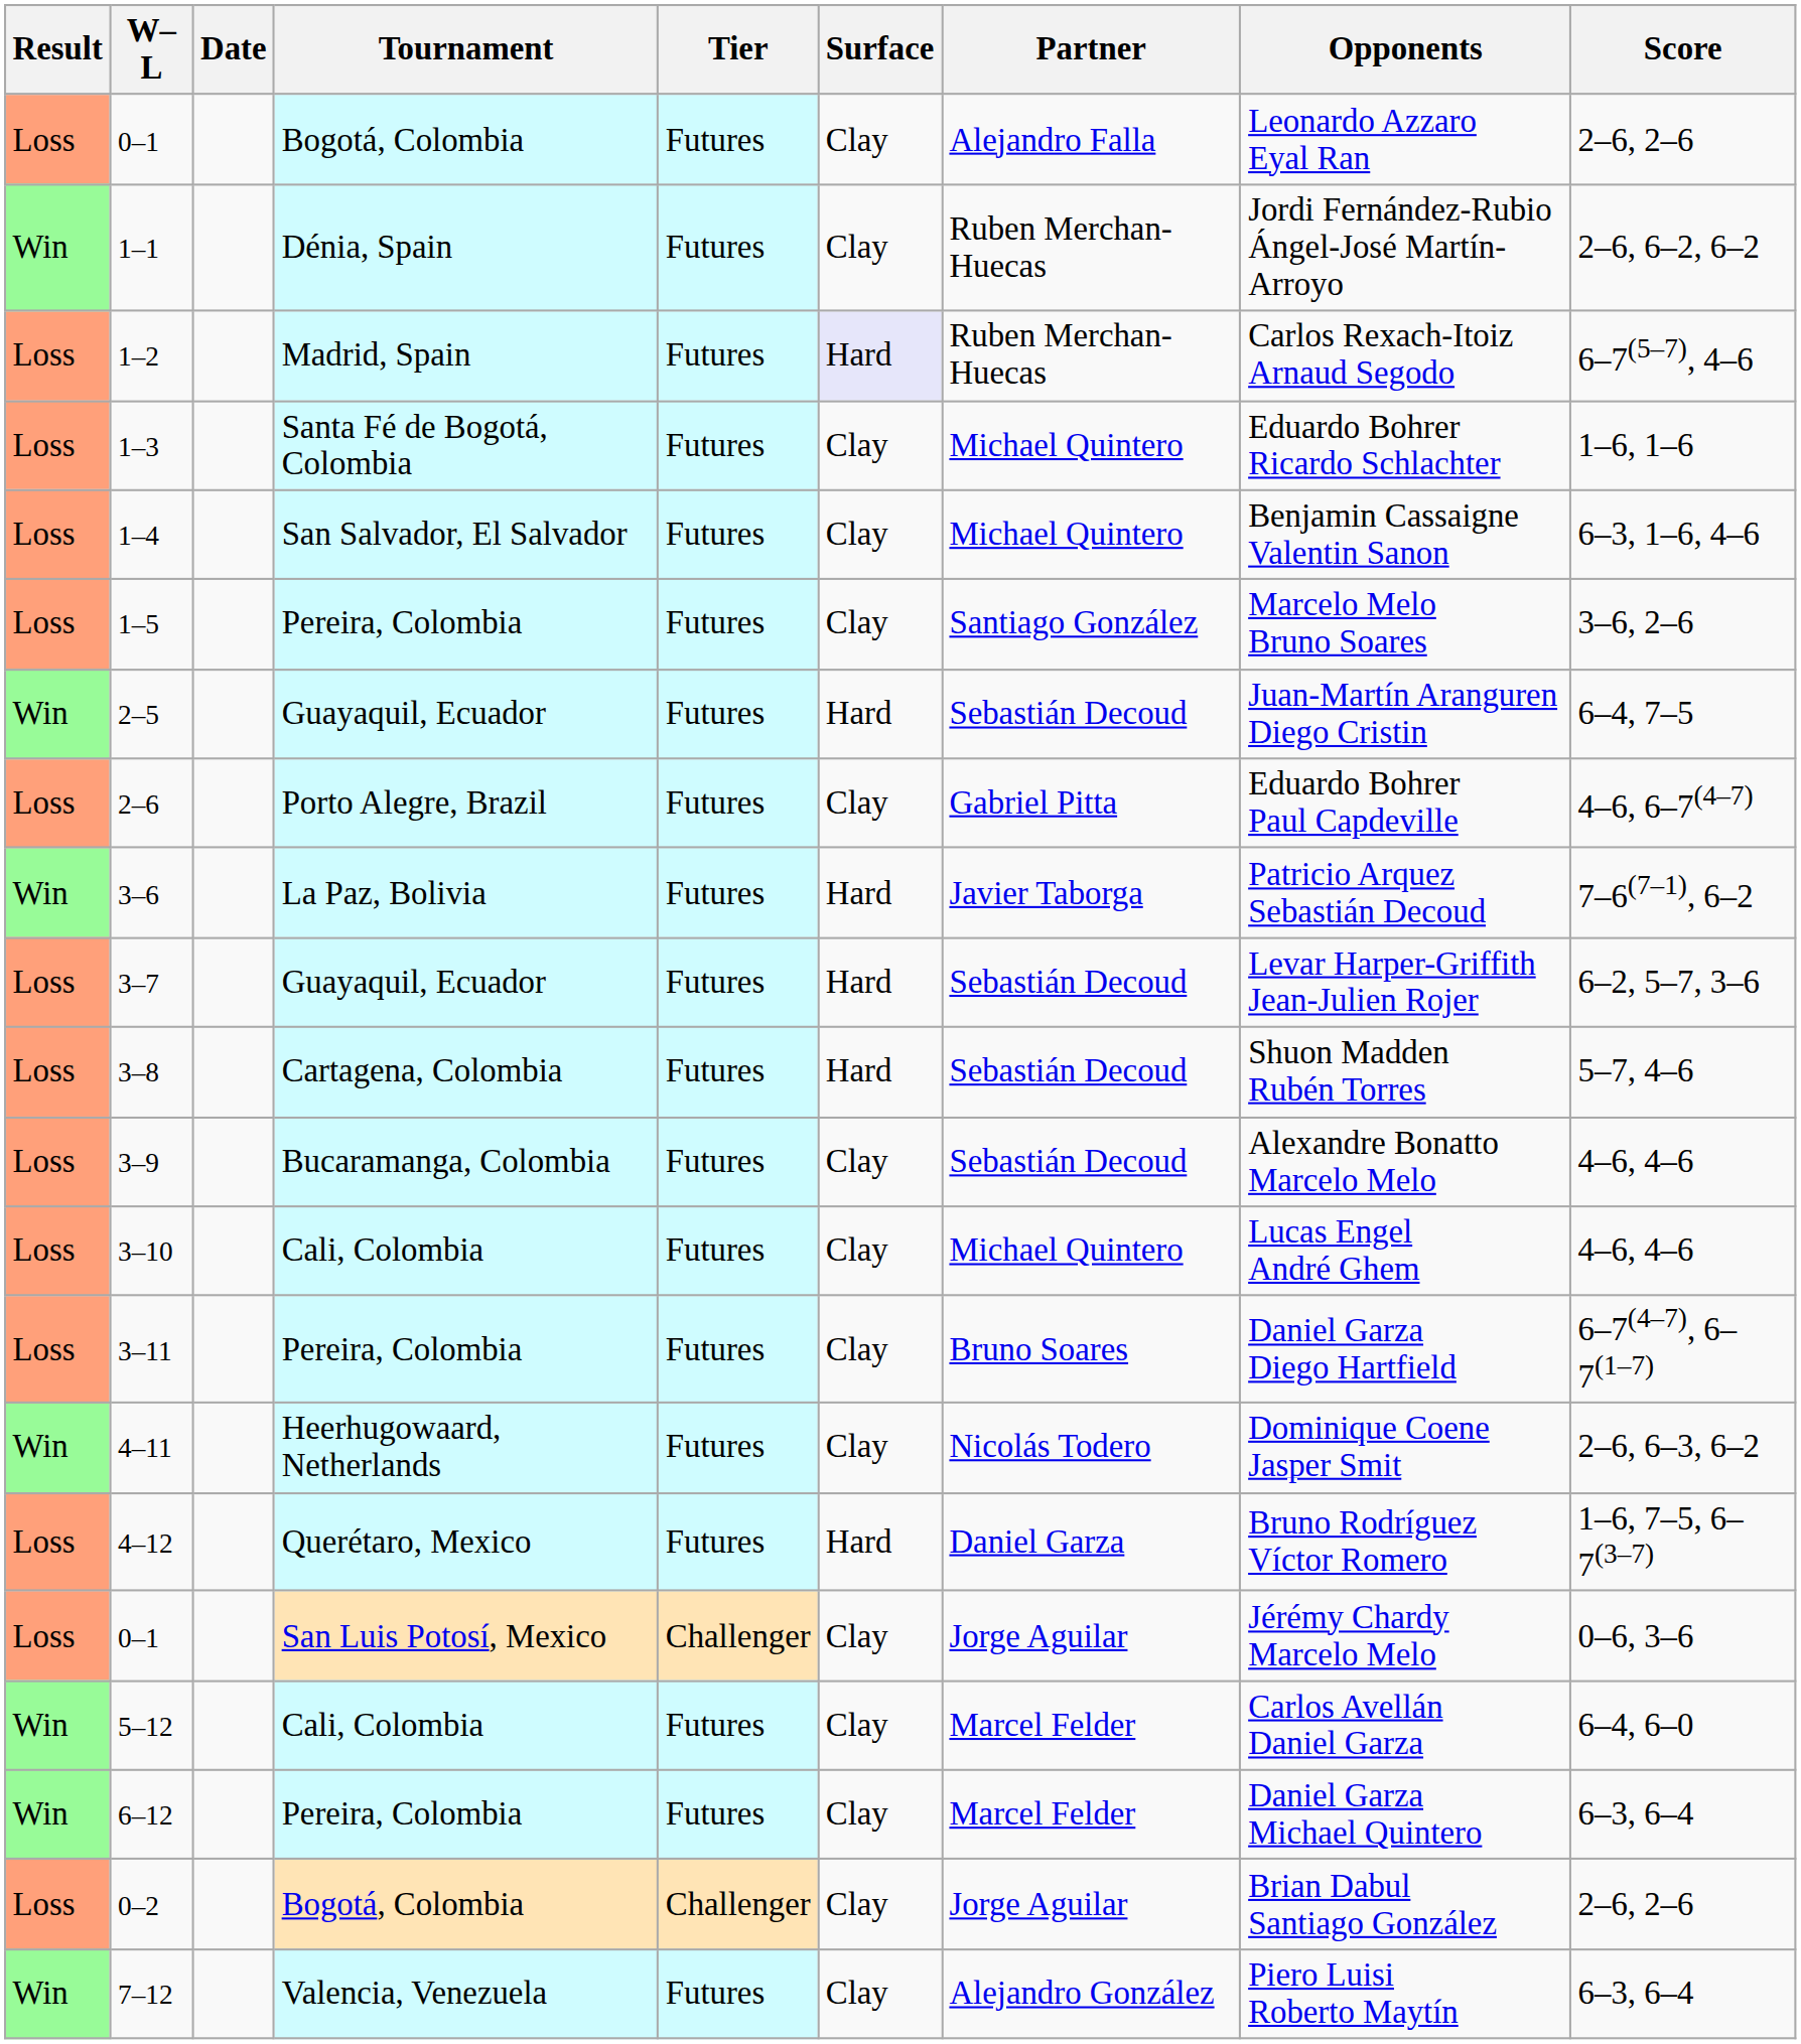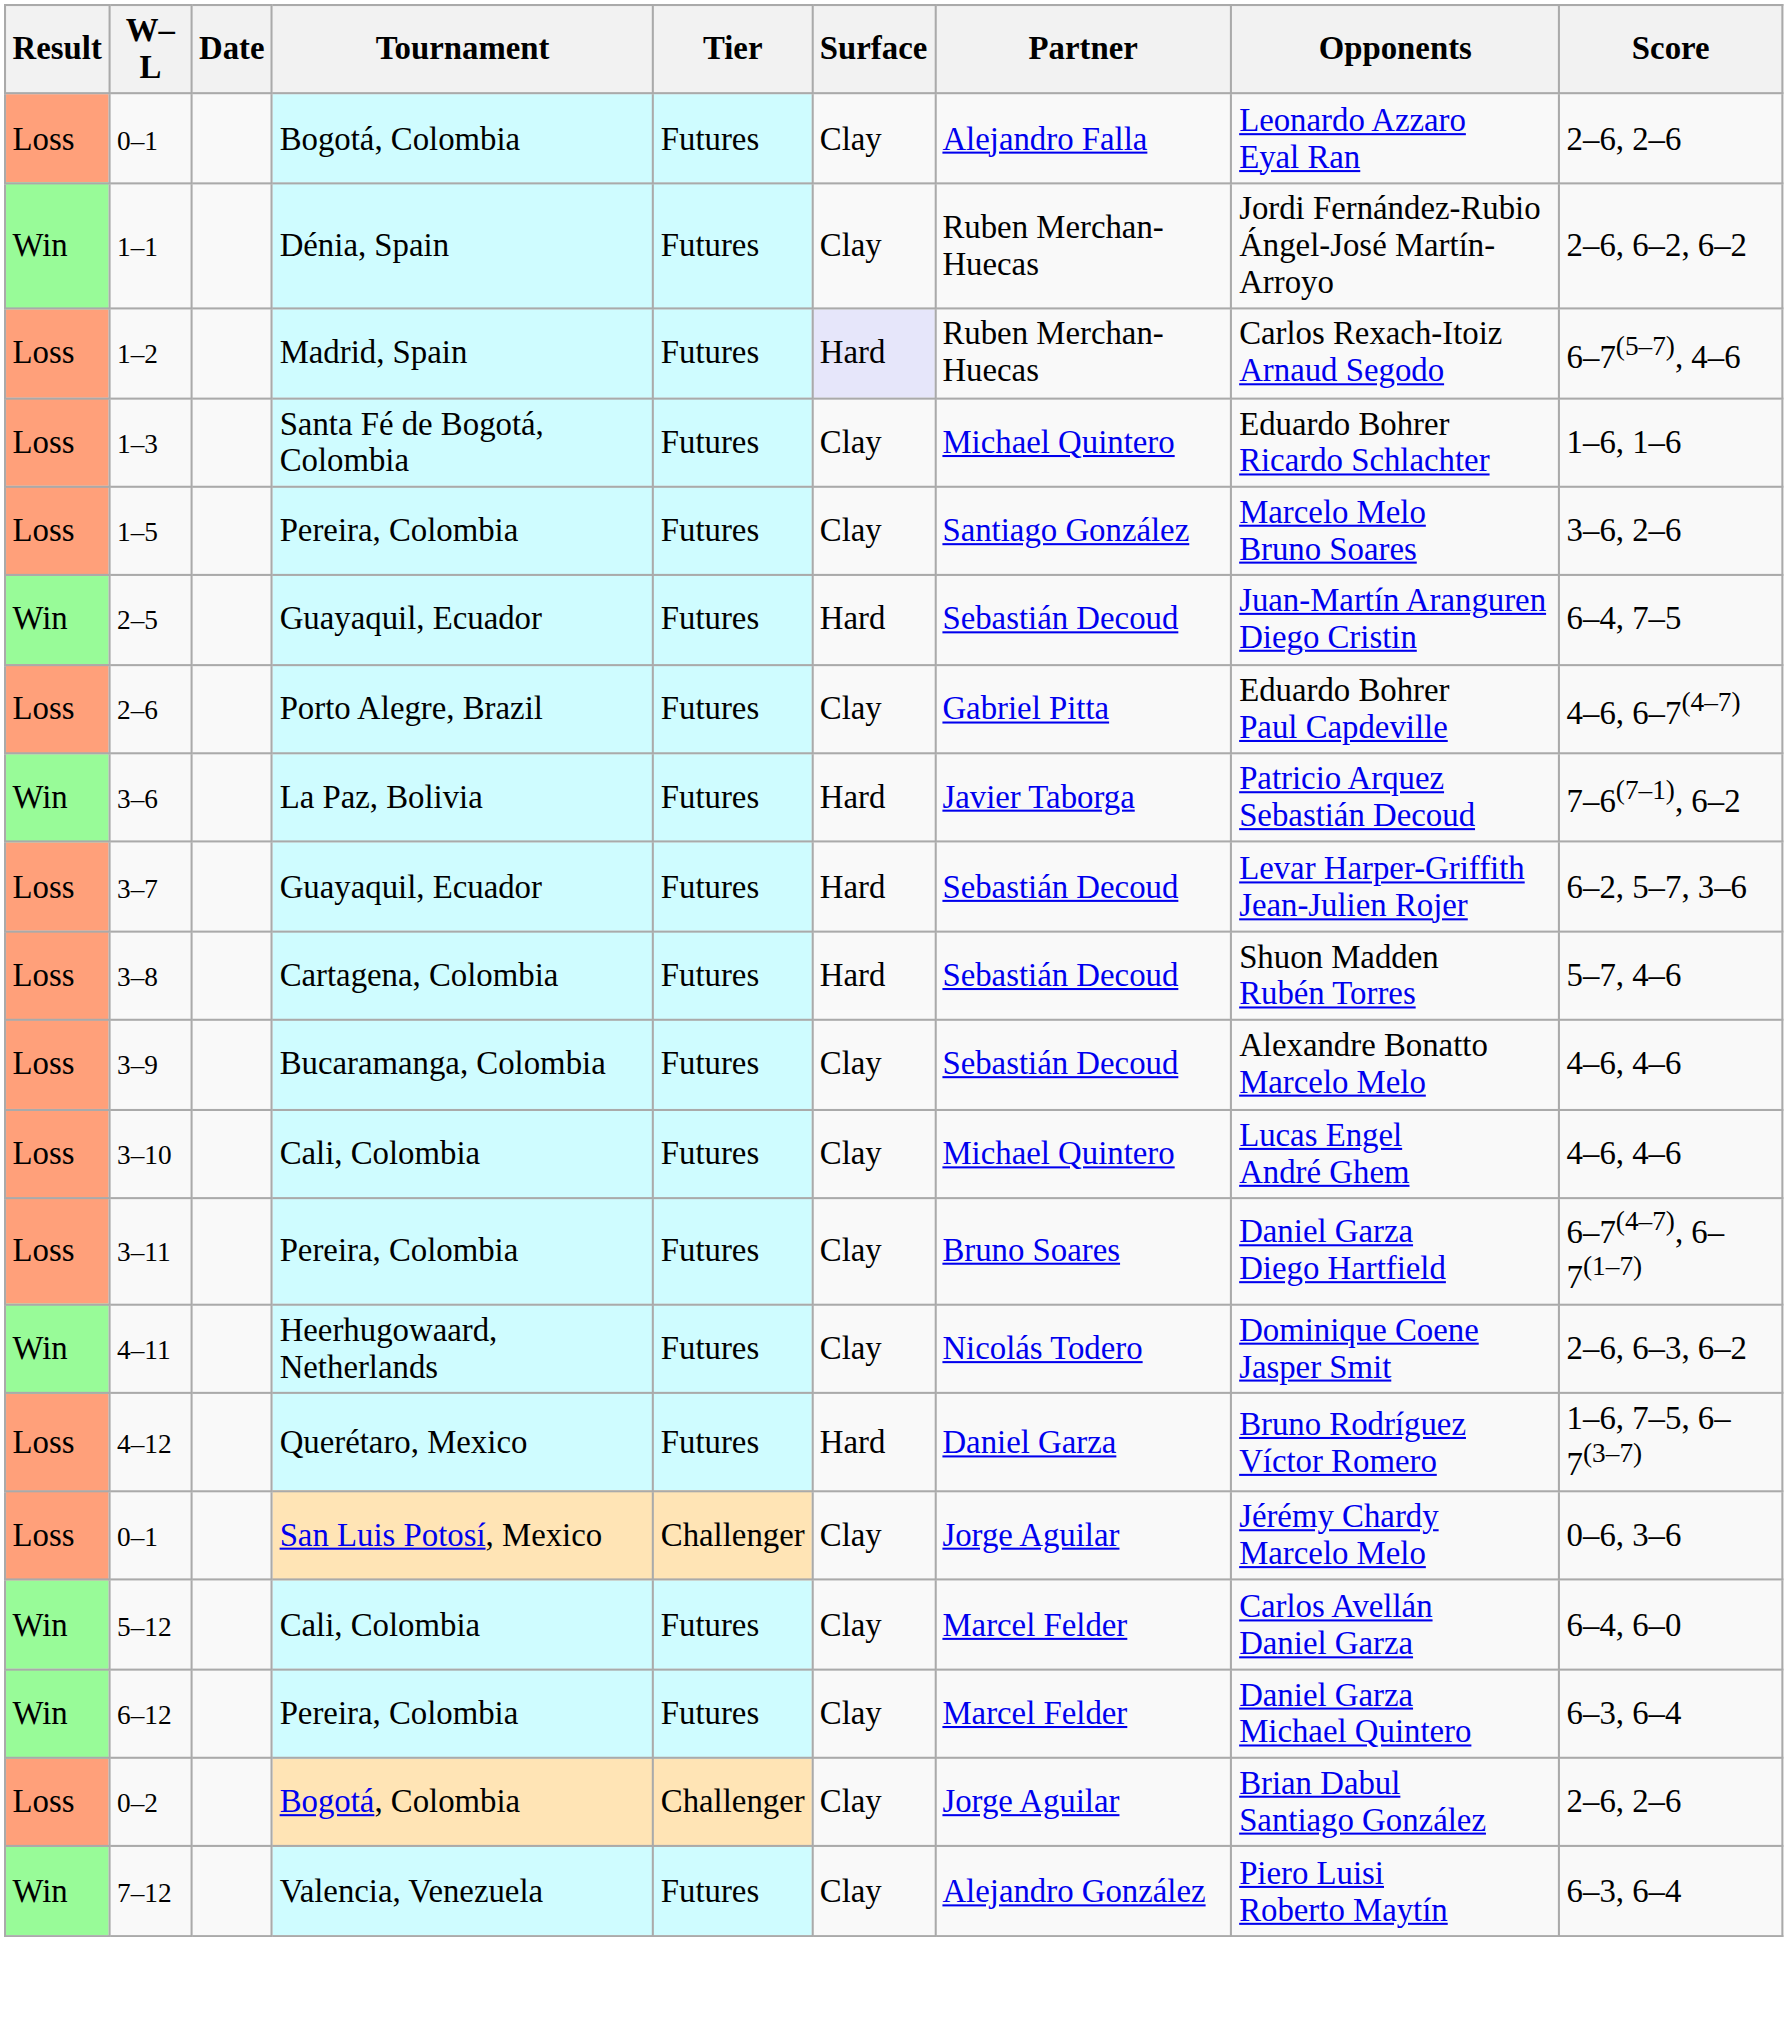- row: Loss | 1–4 | San Salvador, El Salvador | Futures | Clay | Michael Quintero | Benjamin Cassaigne Valentin Sanon | 6–3, 1–6, 4–6
